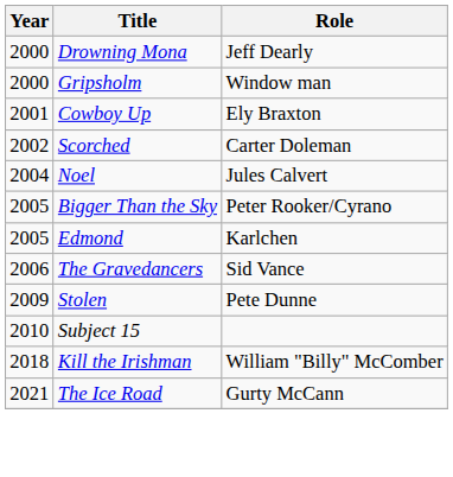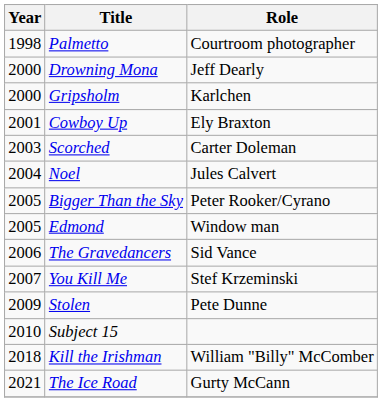+ row: 1998 | Palmetto | Courtroom photographer
Gripsholm | Role: Window man -> Karlchen
Scorched | Year: 2002 -> 2003
Edmond | Role: Karlchen -> Window man
+ row: 2007 | You Kill Me | Stef Krzeminski
